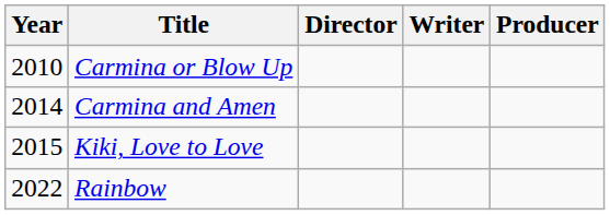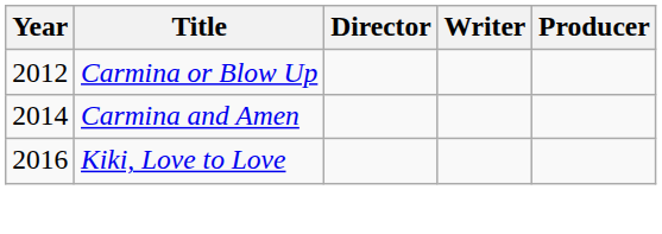Carmina or Blow Up | Year: 2010 -> 2012
Kiki, Love to Love | Year: 2015 -> 2016
- row: 2022 | Rainbow
